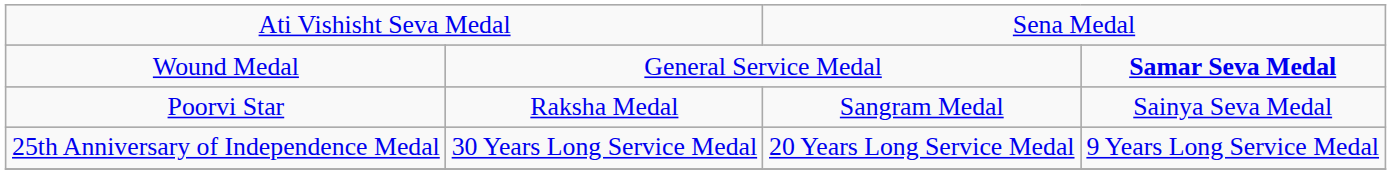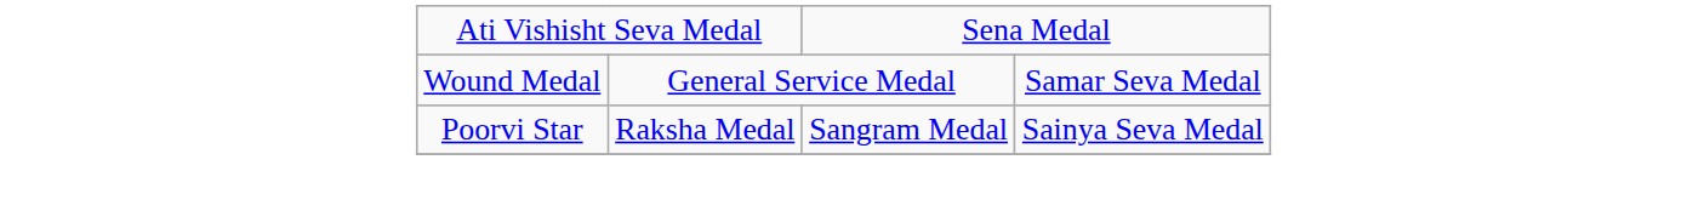Wound Medal | column 4: bold -> normal
- row: 25th Anniversary of Independence Medal | 30 Years Long Service Medal | 20 Years Long Service Medal | 9 Years Long Service Medal
